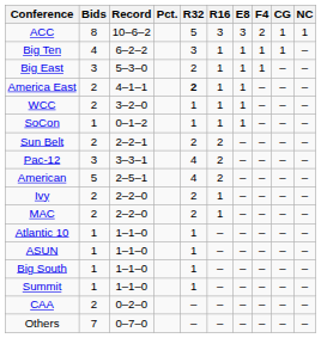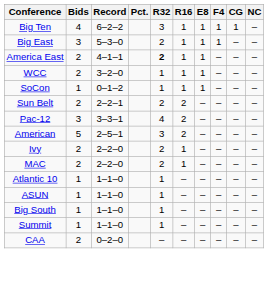- row: ACC | 8 | 10–6–2 | 5 | 3 | 3 | 2 | 1 | 1
American | R32: 4 -> 3
- row: Others | 7 | 0–7–0 | – | – | – | – | – | –
